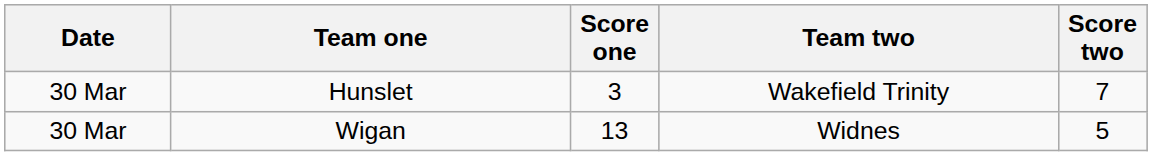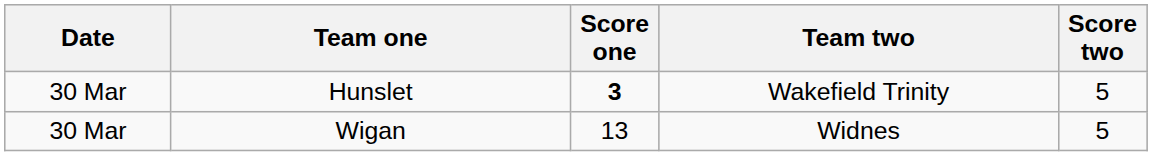Hunslet | Score one: normal -> bold
Hunslet | Score two: 7 -> 5
